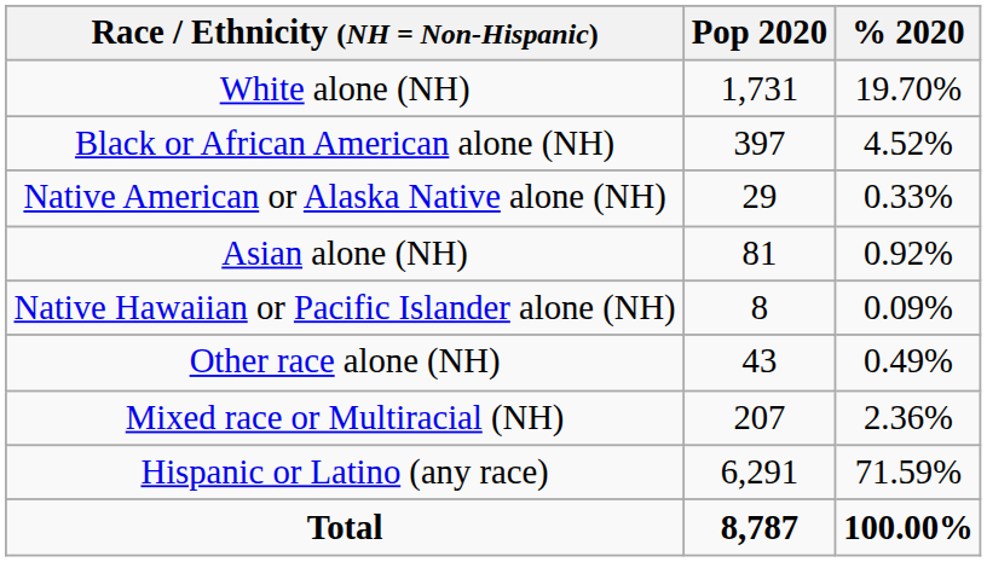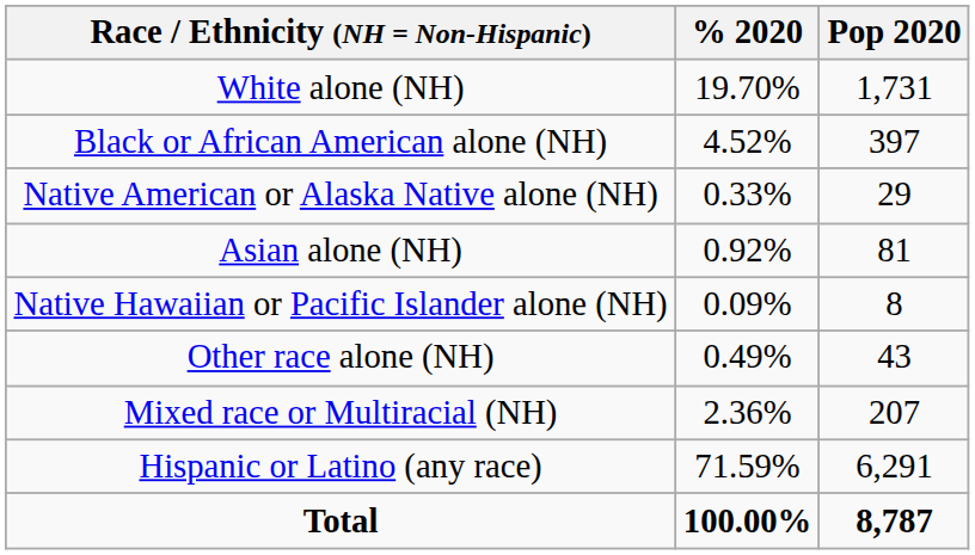columns swapped: Pop 2020 <-> % 2020
